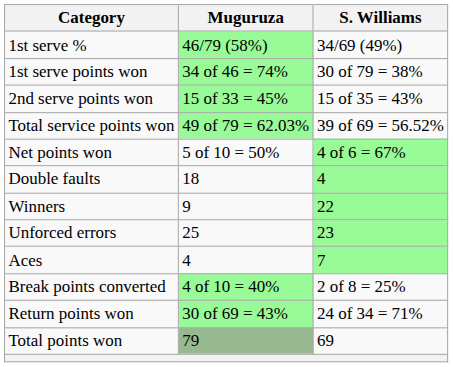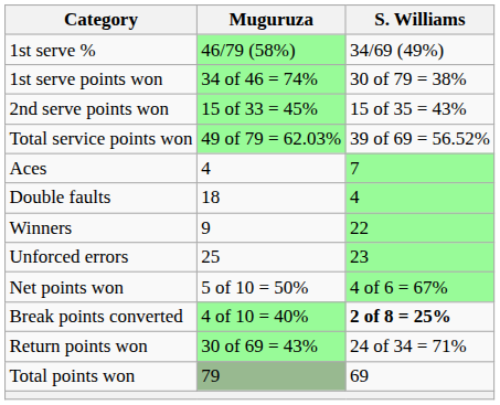rows swapped: Aces <-> Net points won
Break points converted | S. Williams: normal -> bold
